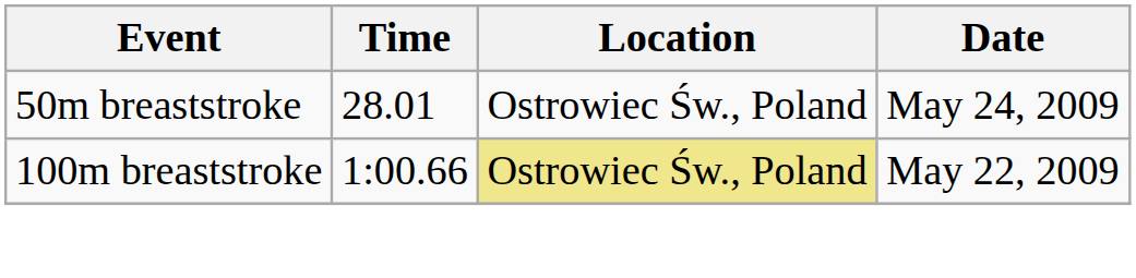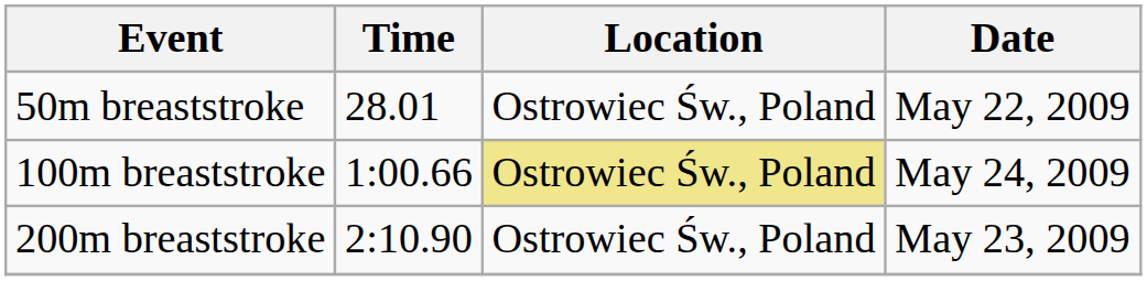50m breaststroke | Date: May 24, 2009 -> May 22, 2009
100m breaststroke | Date: May 22, 2009 -> May 24, 2009
+ row: 200m breaststroke | 2:10.90 | Ostrowiec Św., Poland | May 23, 2009
